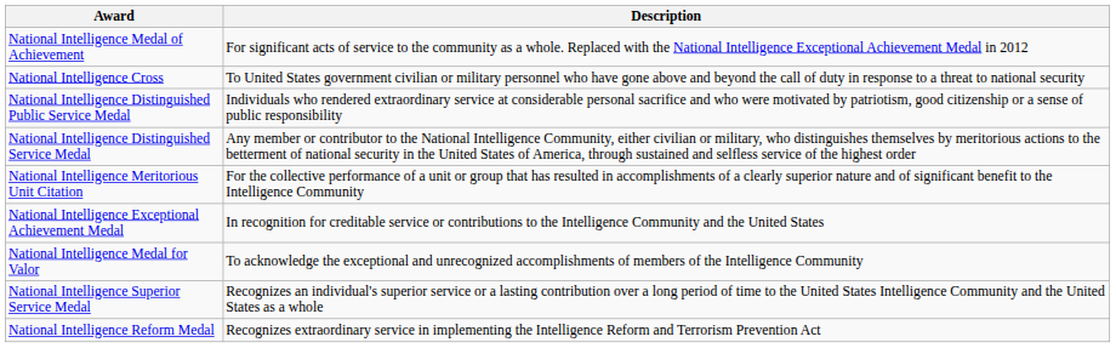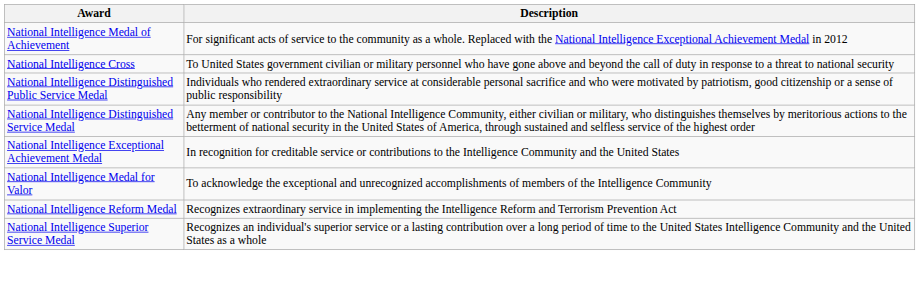- row: National Intelligence Meritorious Unit Citation | For the collective performance of a unit or group that has resulted in accomplishments of a clearly superior nature and of significant benefit to the Intelligence Community
rows swapped: National Intelligence Reform Medal <-> National Intelligence Superior Service Medal
